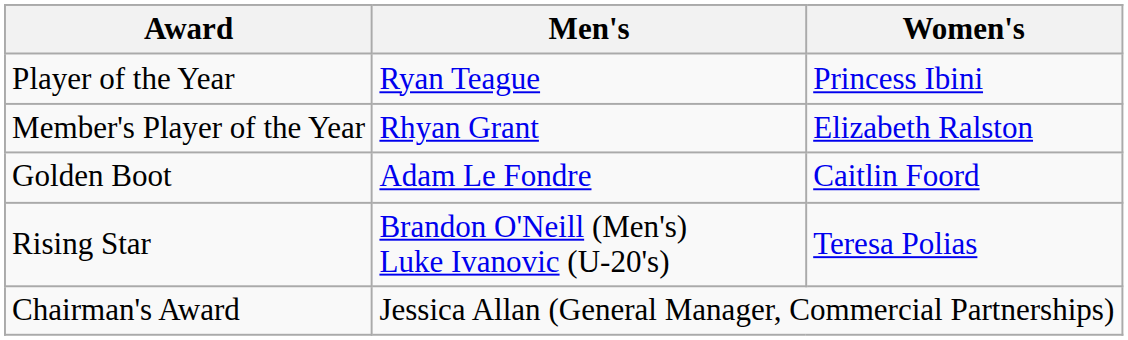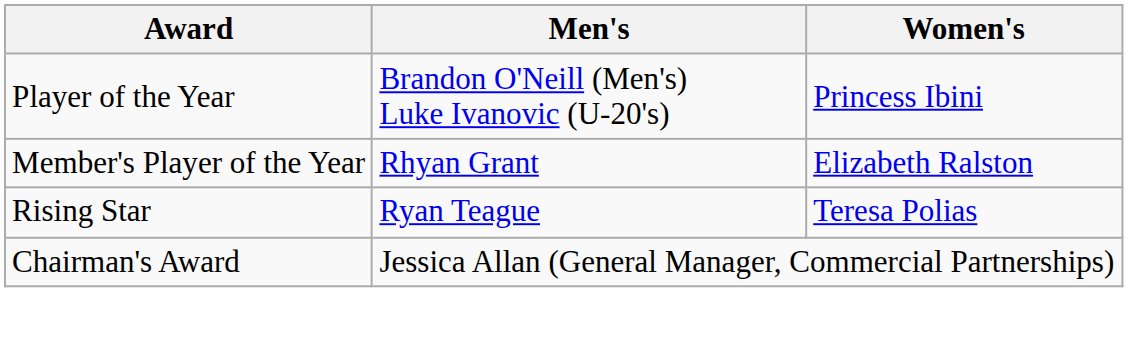Player of the Year | Men's: Ryan Teague -> Brandon O'Neill (Men's) Luke Ivanovic (U-20's)
- row: Golden Boot | Adam Le Fondre | Caitlin Foord
Rising Star | Men's: Brandon O'Neill (Men's) Luke Ivanovic (U-20's) -> Ryan Teague
